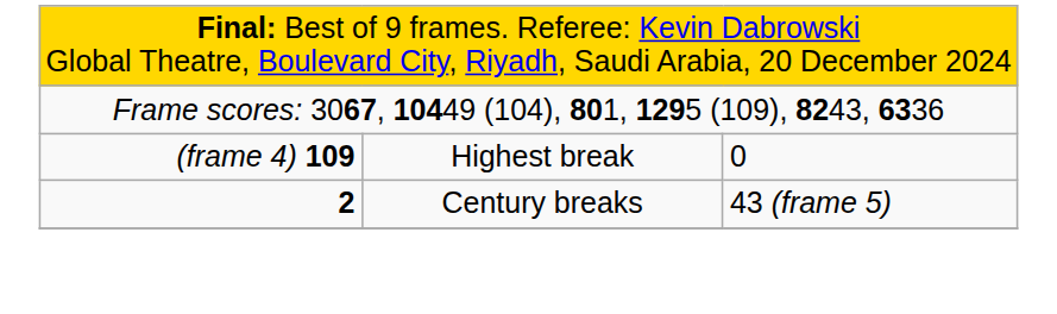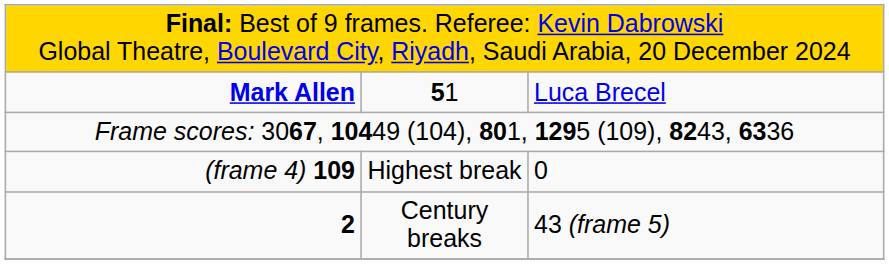+ row: Mark Allen | 51 | Luca Brecel
